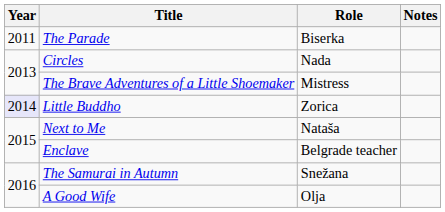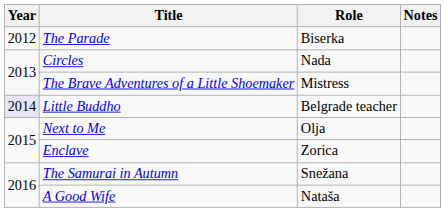The Parade | Year: 2011 -> 2012
Little Buddho | Role: Zorica -> Belgrade teacher
Next to Me | Role: Nataša -> Olja
Enclave | Role: Belgrade teacher -> Zorica
A Good Wife | Role: Olja -> Nataša
